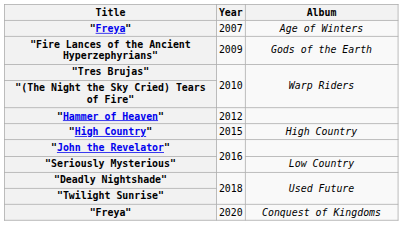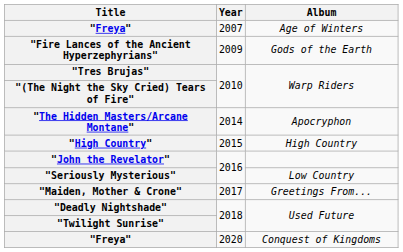- row: "Hammer of Heaven" | 2012
+ row: "The Hidden Masters/Arcane Montane" | 2014 | Apocryphon
+ row: "Maiden, Mother & Crone" | 2017 | Greetings From...
